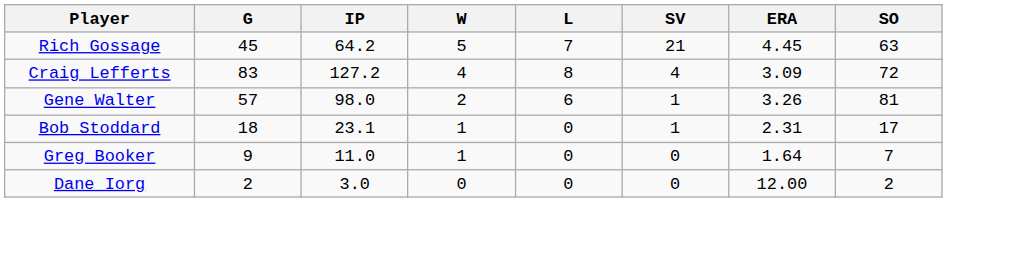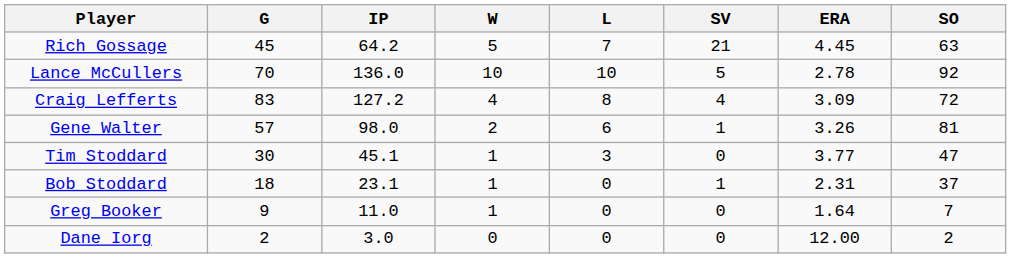+ row: Lance McCullers | 70 | 136.0 | 10 | 10 | 5 | 2.78 | 92
+ row: Tim Stoddard | 30 | 45.1 | 1 | 3 | 0 | 3.77 | 47
Bob Stoddard | SO: 17 -> 37
